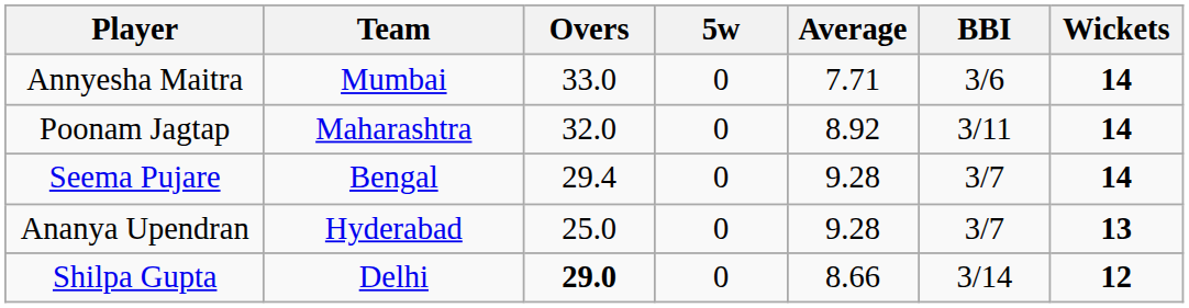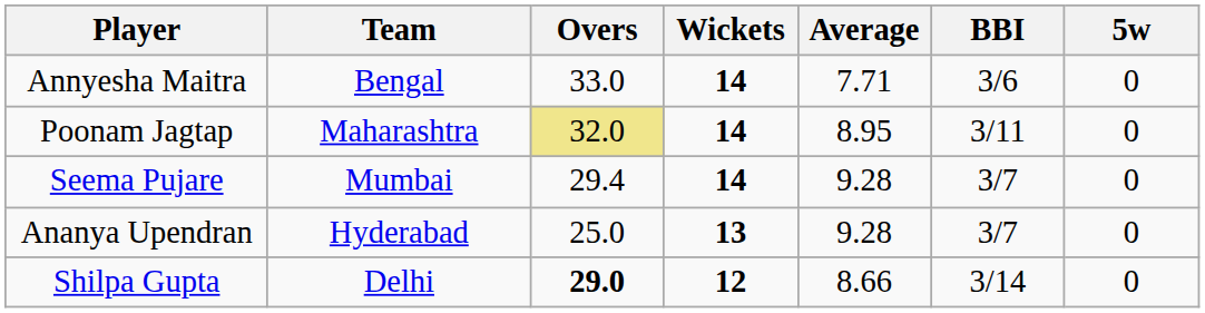columns swapped: Wickets <-> 5w
Annyesha Maitra | Team: Mumbai -> Bengal
Poonam Jagtap | Overs: no background -> khaki background
Poonam Jagtap | Average: 8.92 -> 8.95
Seema Pujare | Team: Bengal -> Mumbai
